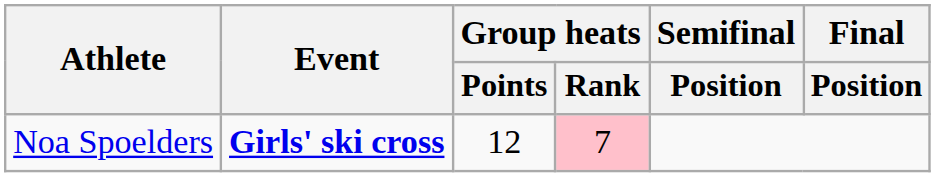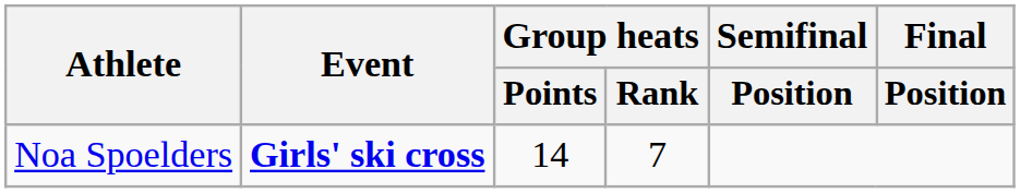Noa Spoelders | Group heats / Points: 12 -> 14
Noa Spoelders | Group heats / Rank: pink background -> no background
